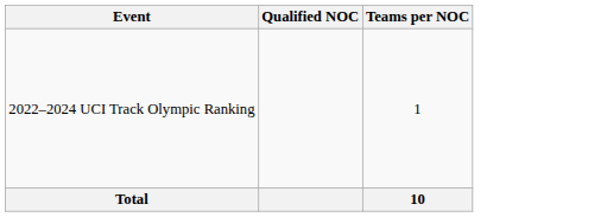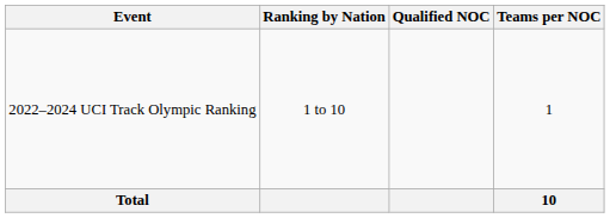+ column: Ranking by Nation | 1 to 10
